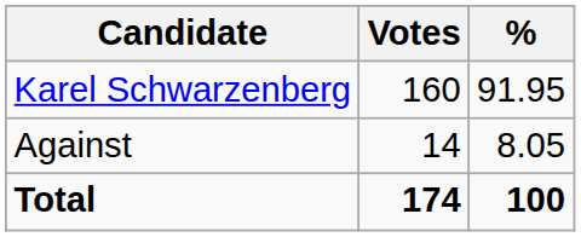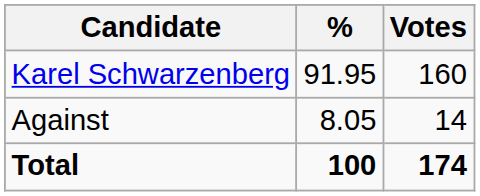columns swapped: Votes <-> %
